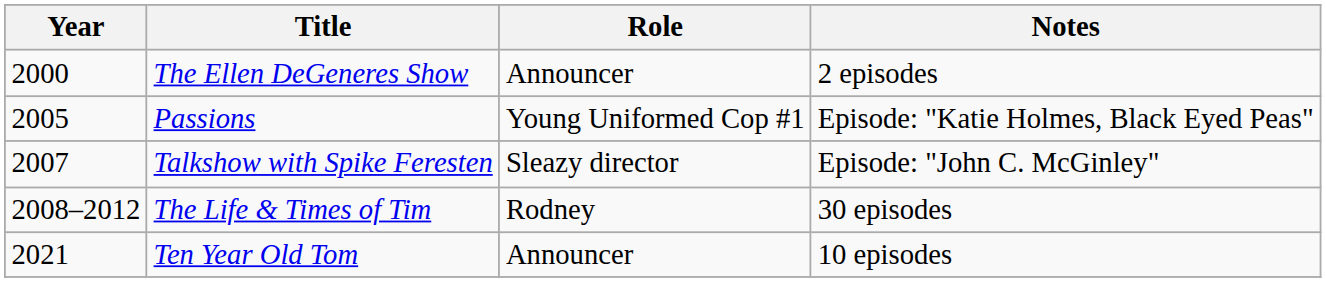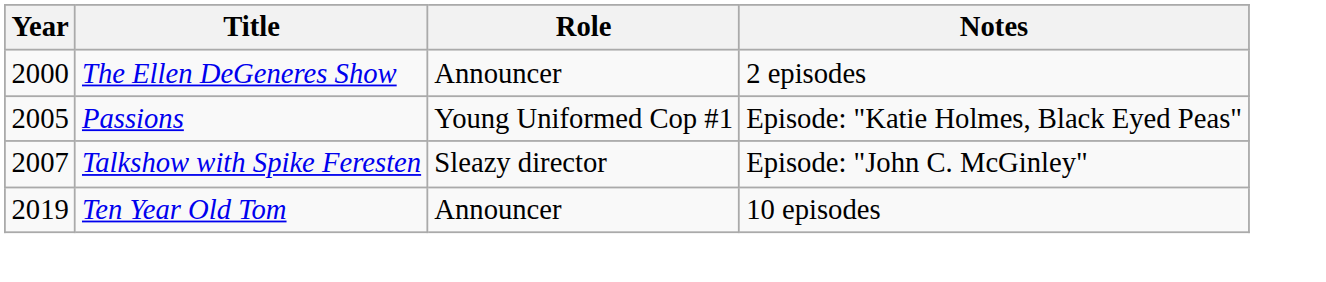- row: 2008–2012 | The Life & Times of Tim | Rodney | 30 episodes
Ten Year Old Tom | Year: 2021 -> 2019
